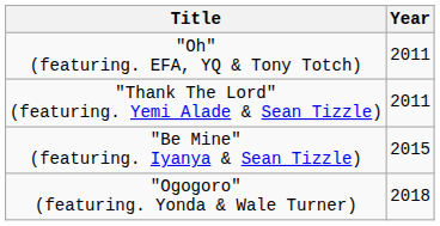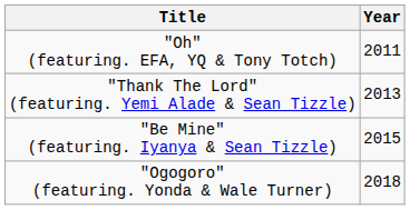"Thank The Lord" (featuring. Yemi Alade & Sean Tizzle) | Year: 2011 -> 2013
